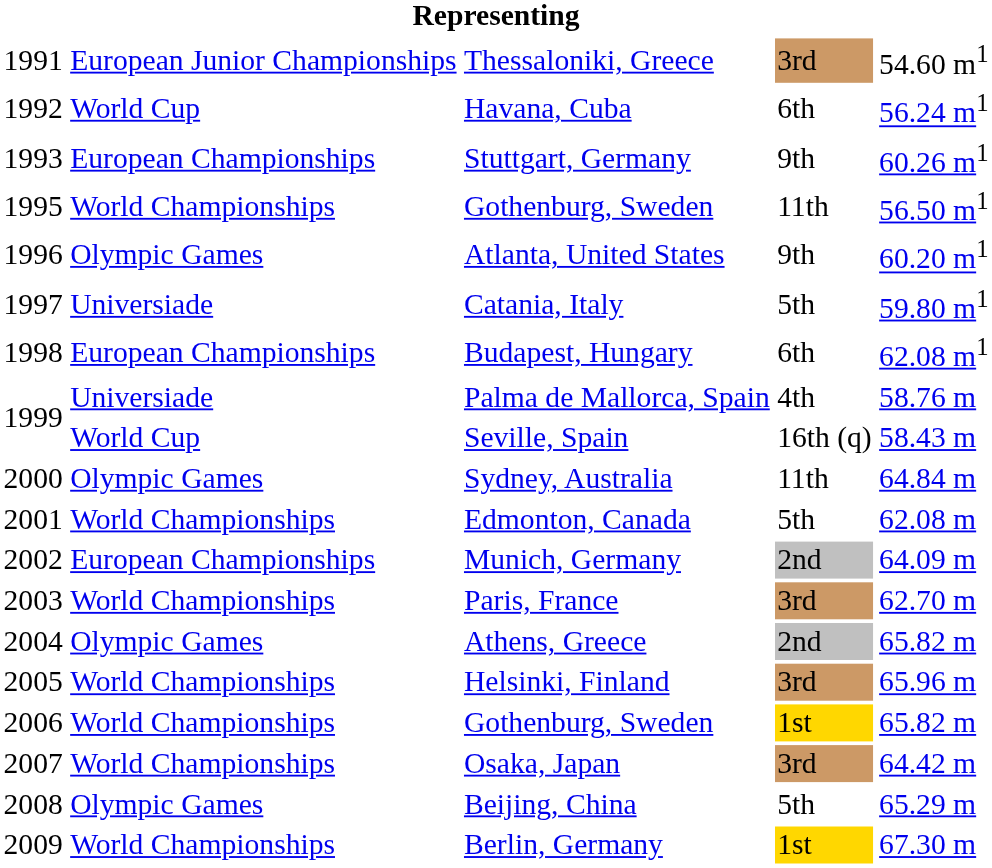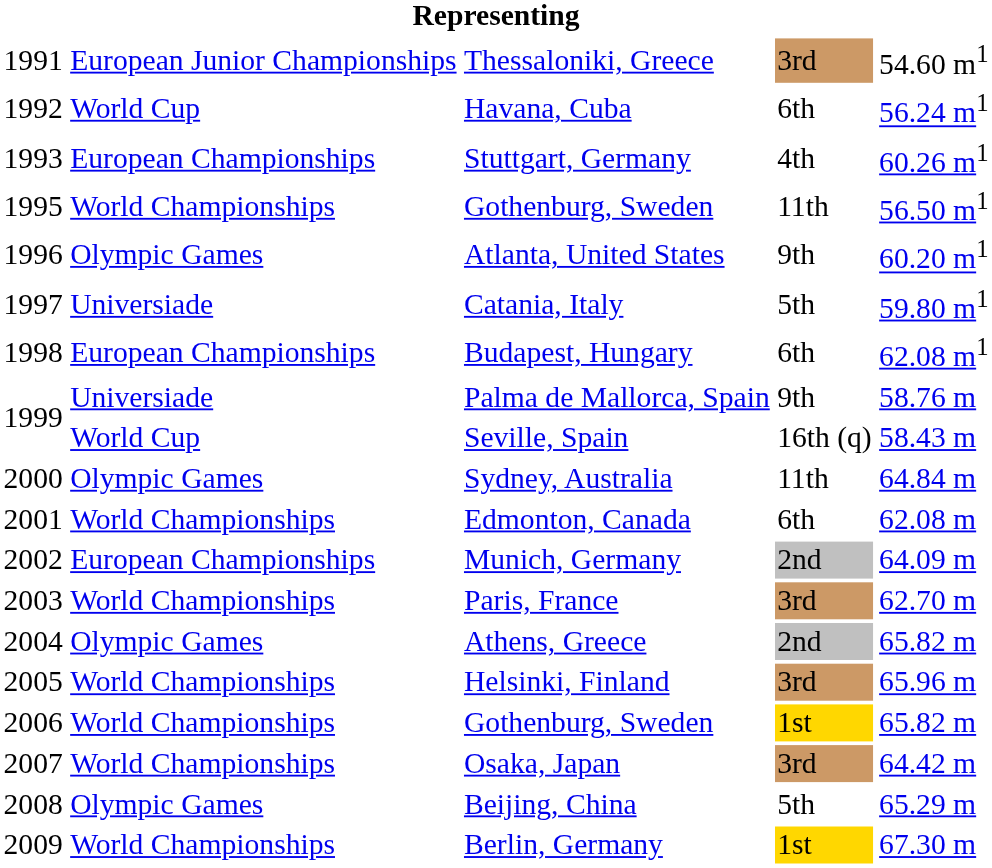Stuttgart, Germany | column 4: 9th -> 4th
Palma de Mallorca, Spain | column 4: 4th -> 9th
Edmonton, Canada | column 4: 5th -> 6th
